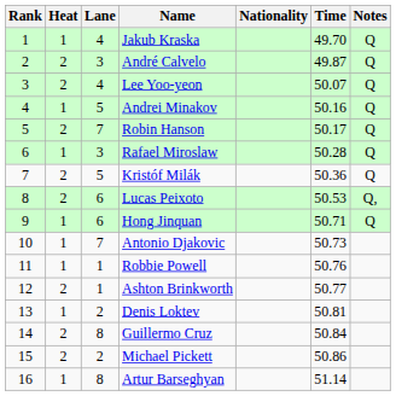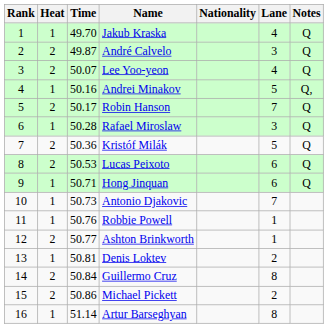columns swapped: Lane <-> Time
Andrei Minakov | Notes: Q -> Q,
Lucas Peixoto | Notes: Q, -> Q
